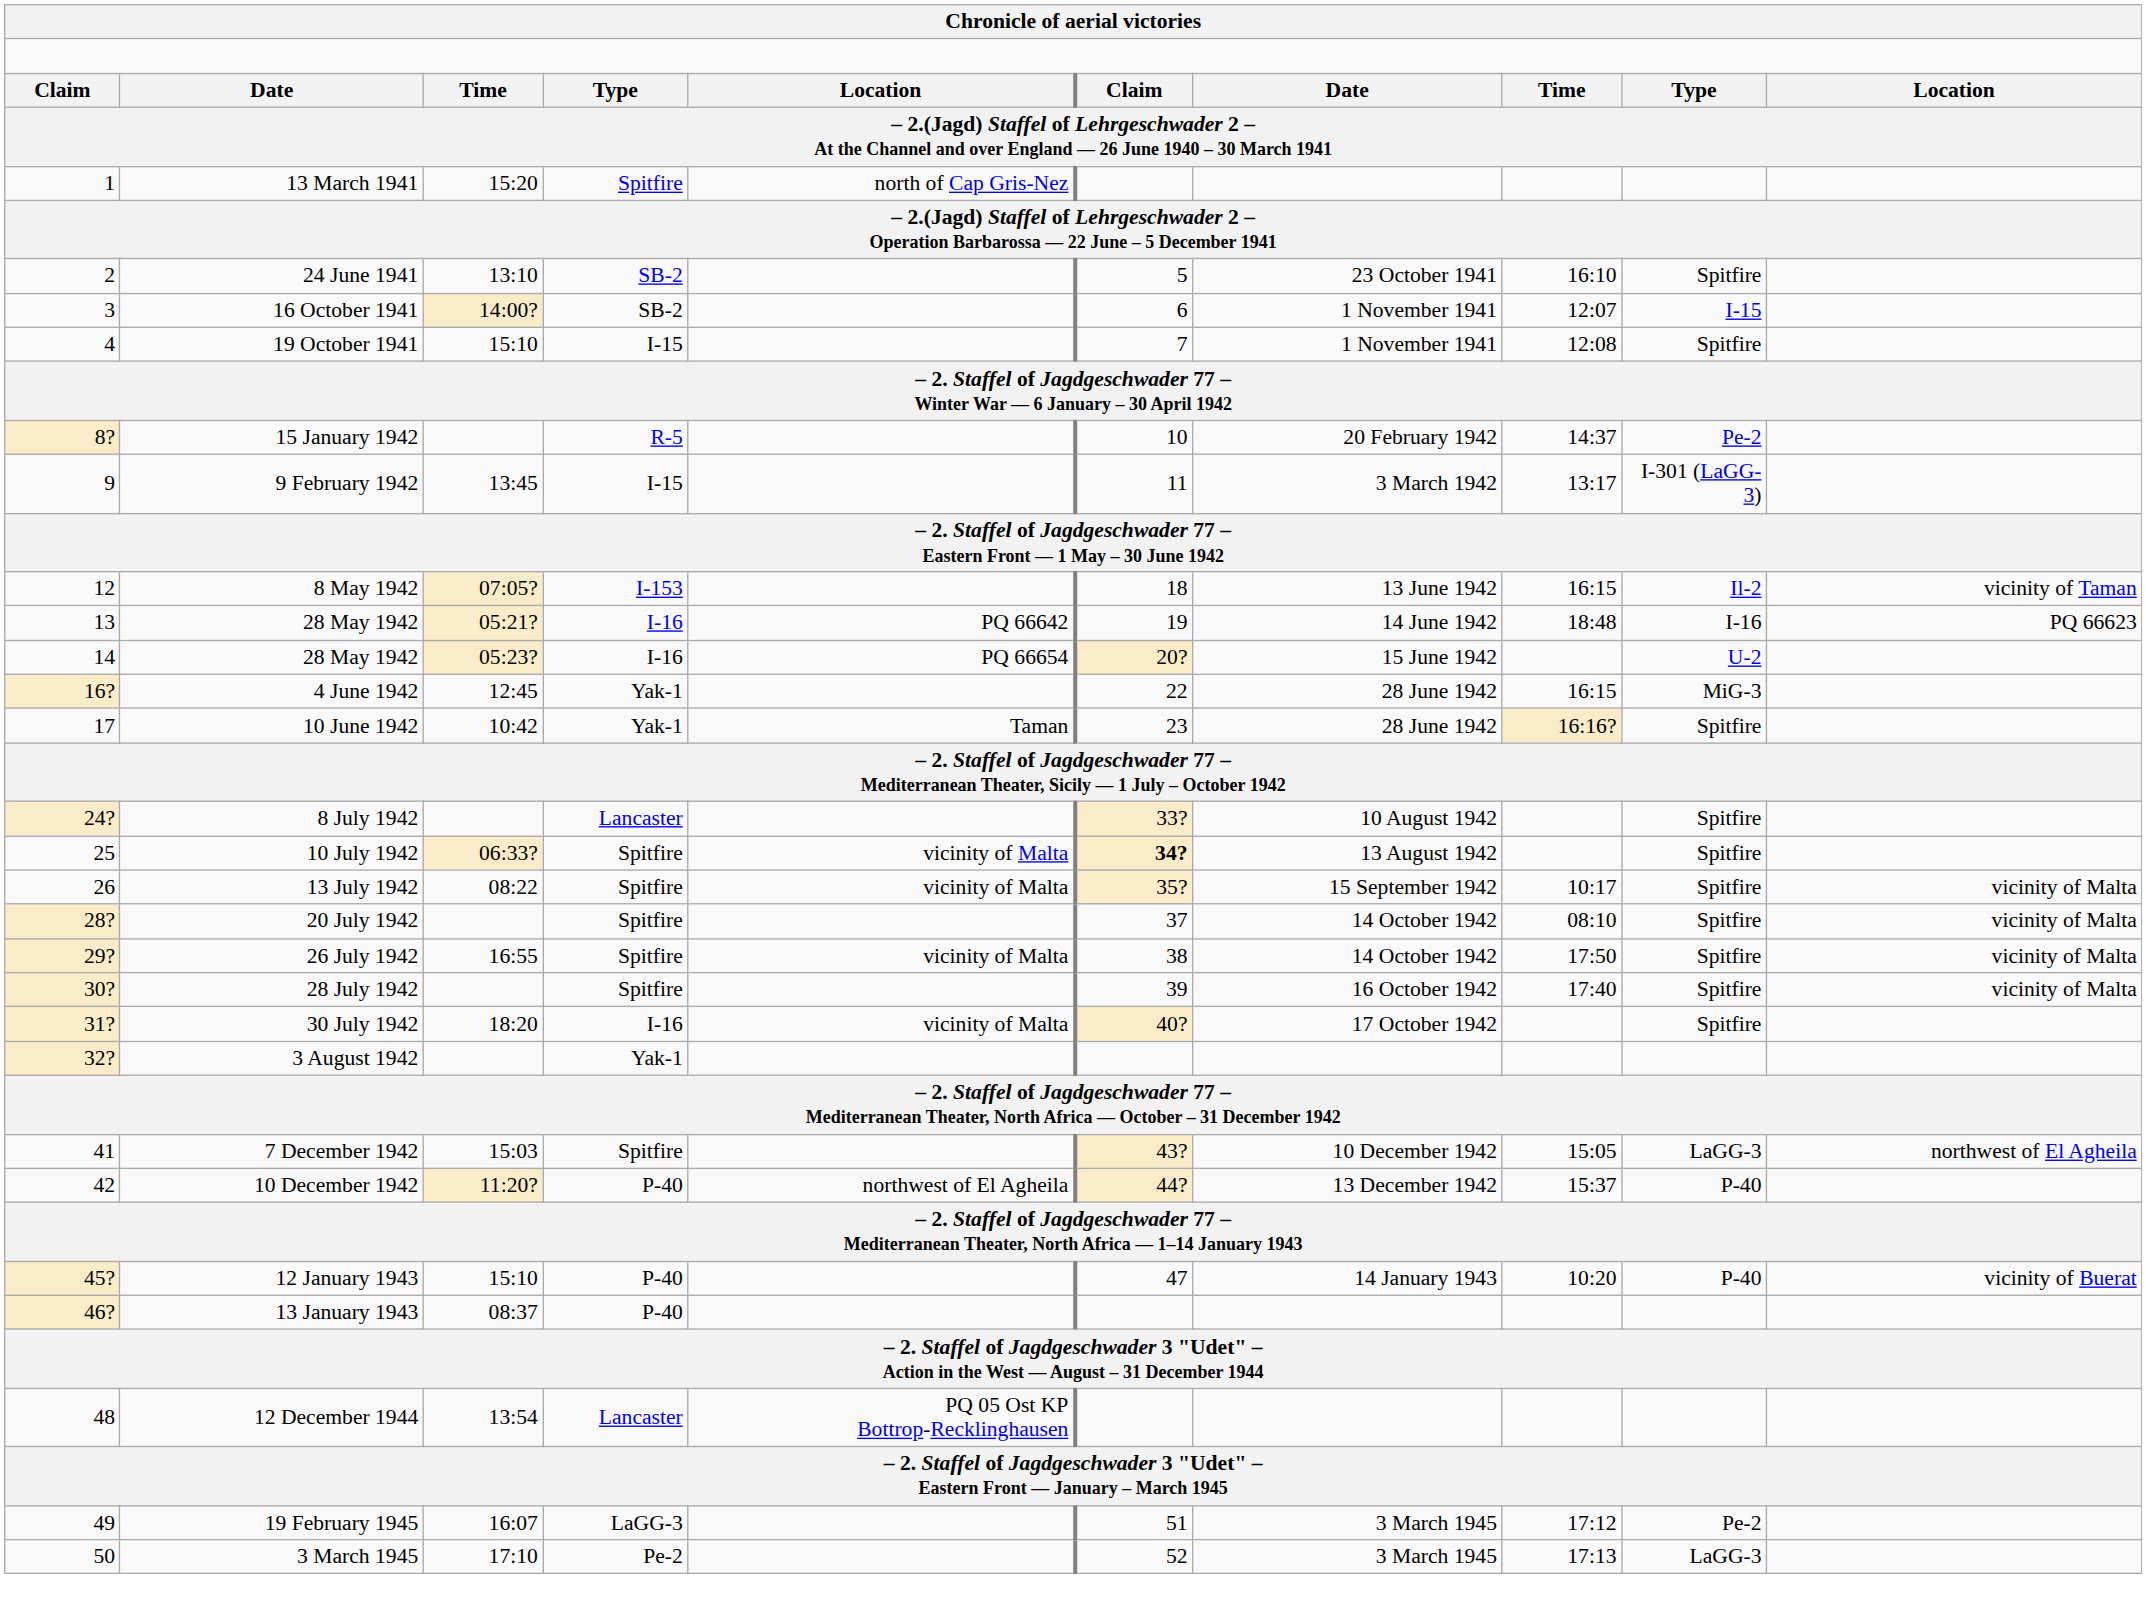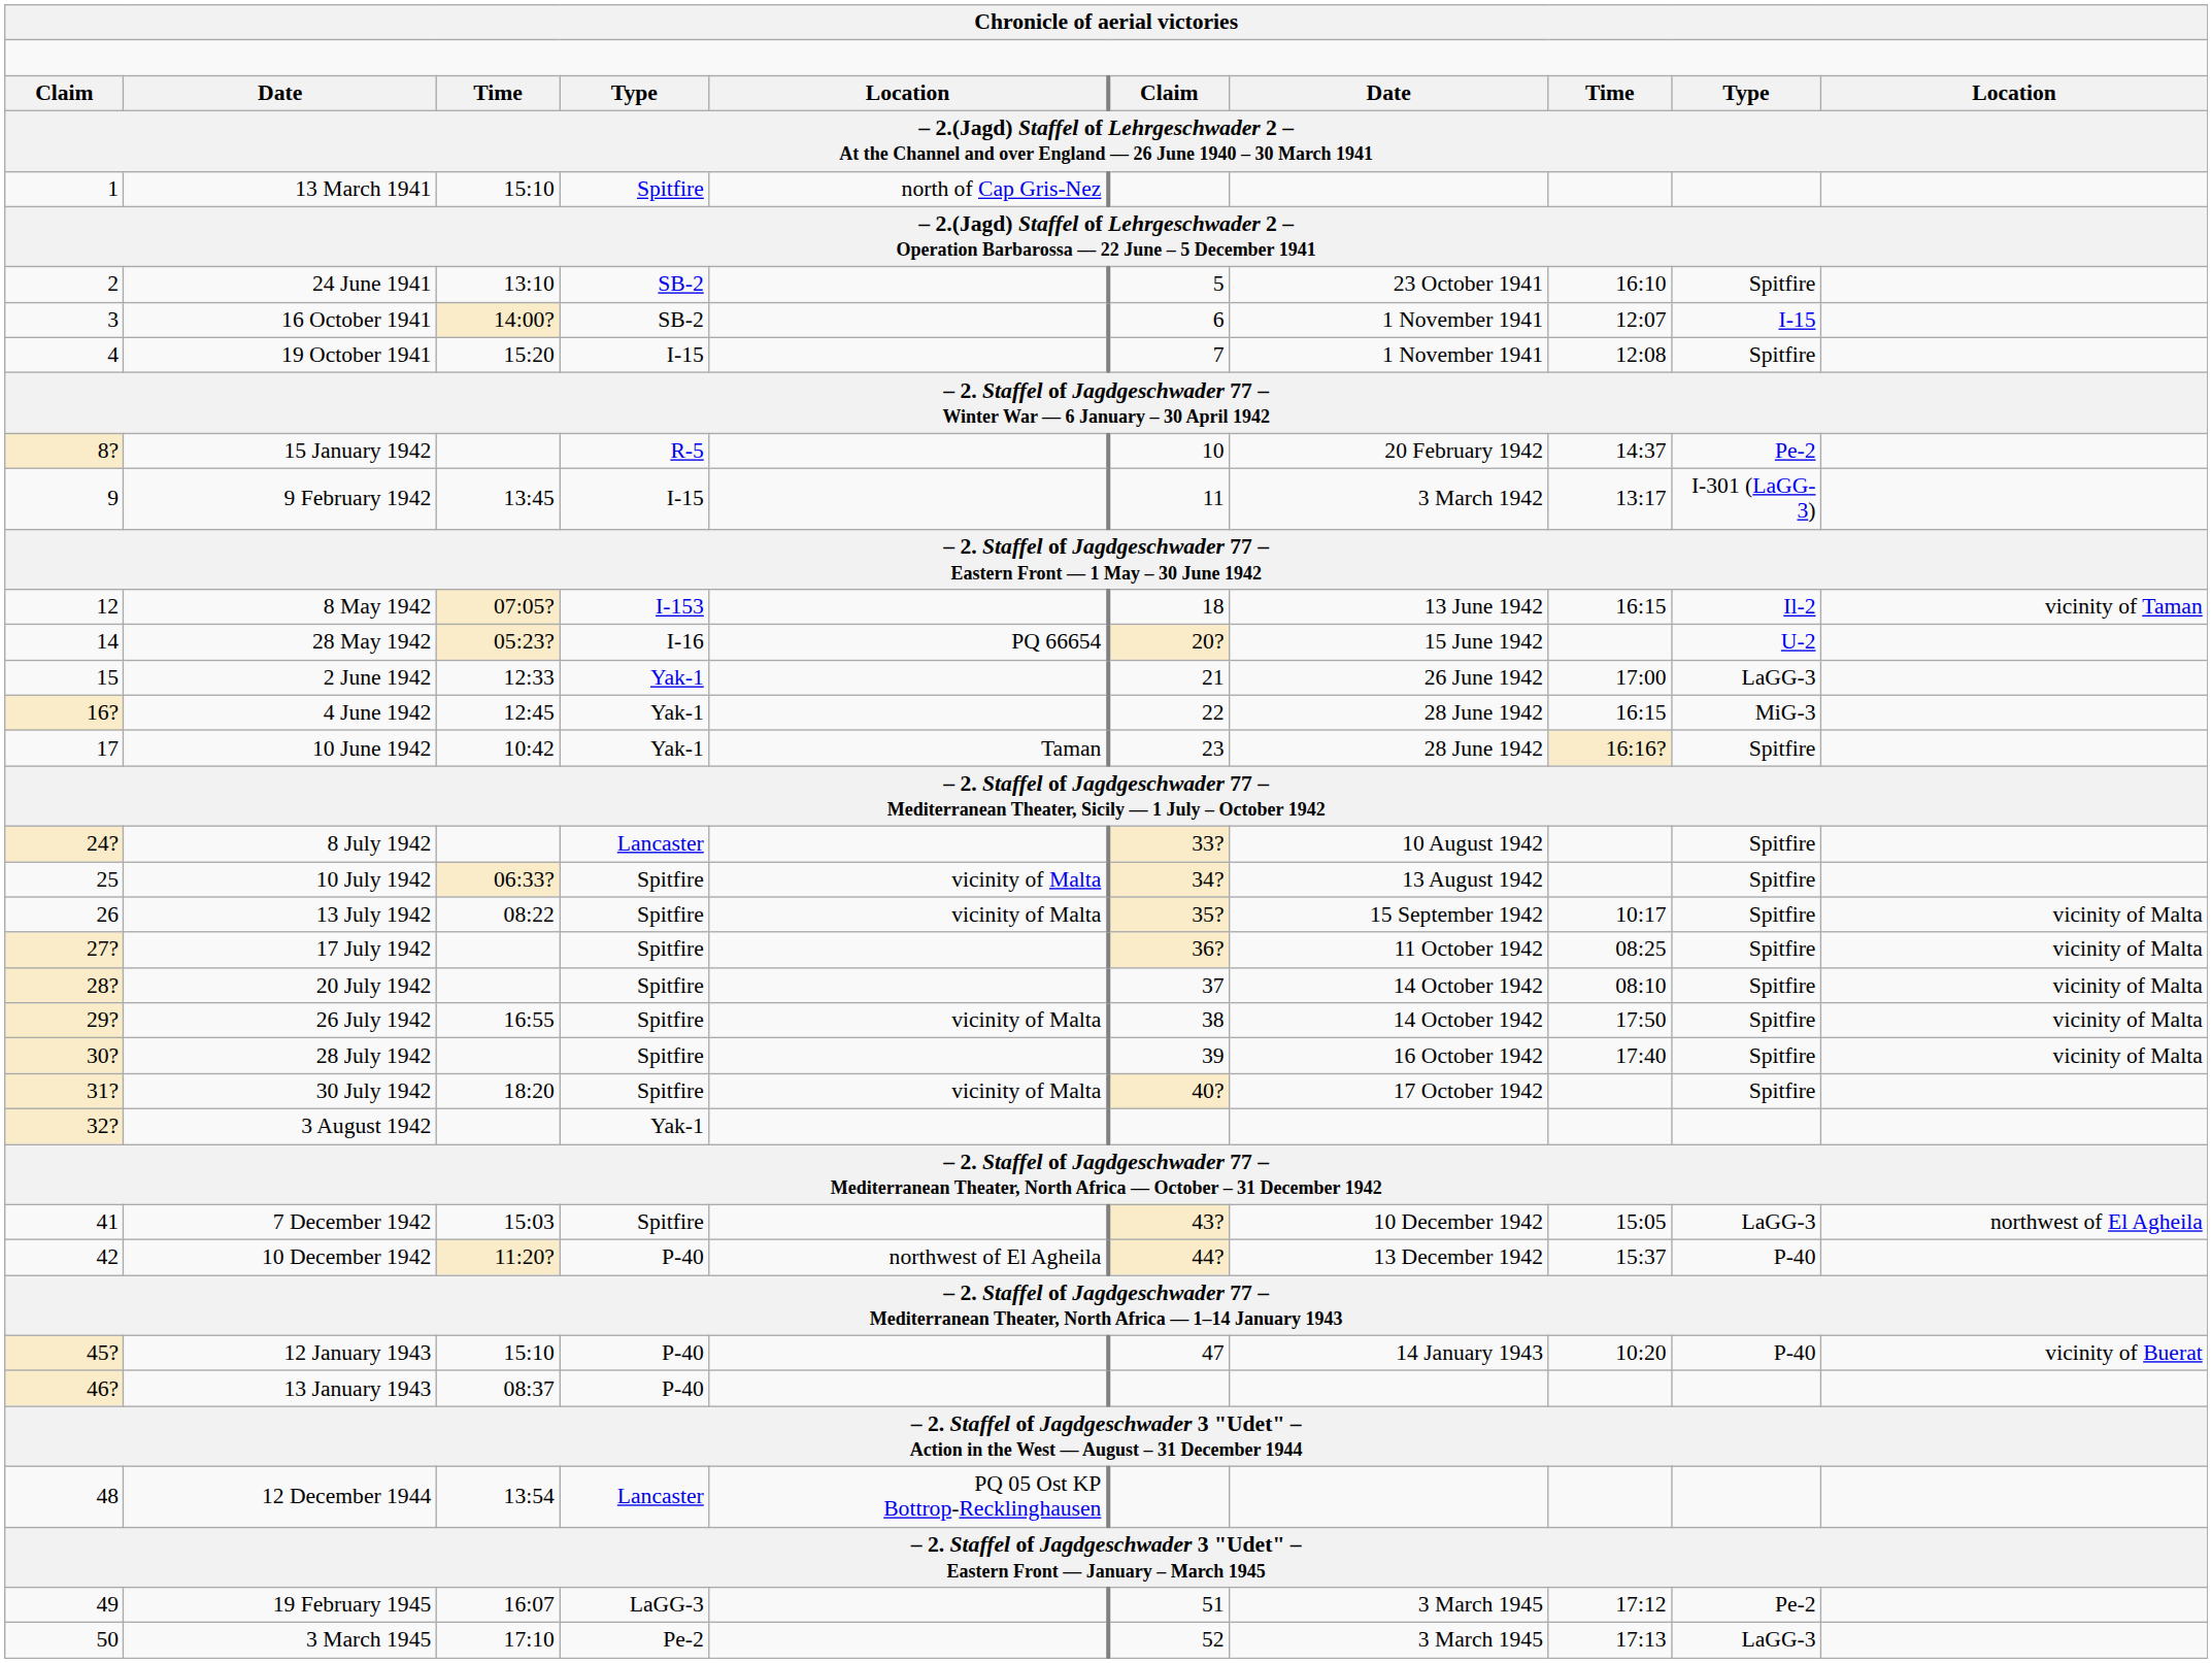13 March 1941 | column 3: 15:20 -> 15:10
19 October 1941 | column 3: 15:10 -> 15:20
- row: 13 | 28 May 1942 | 05:21? | I-16 | PQ 66642 | 19 | 14 June 1942 | 18:48 | I-16 | PQ 66623
+ row: 15 | 2 June 1942 | 12:33 | Yak-1 | 21 | 26 June 1942 | 17:00 | LaGG-3
10 July 1942 | column 6: bold -> normal
+ row: 27? | 17 July 1942 | Spitfire | 36? | 11 October 1942 | 08:25 | Spitfire | vicinity of Malta
30 July 1942 | column 4: I-16 -> Spitfire
